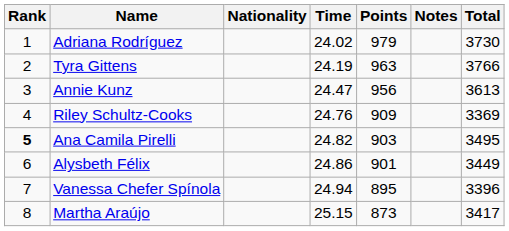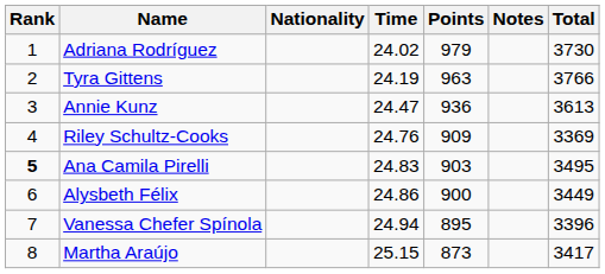Annie Kunz | Points: 956 -> 936
Ana Camila Pirelli | Time: 24.82 -> 24.83
Alysbeth Félix | Points: 901 -> 900
